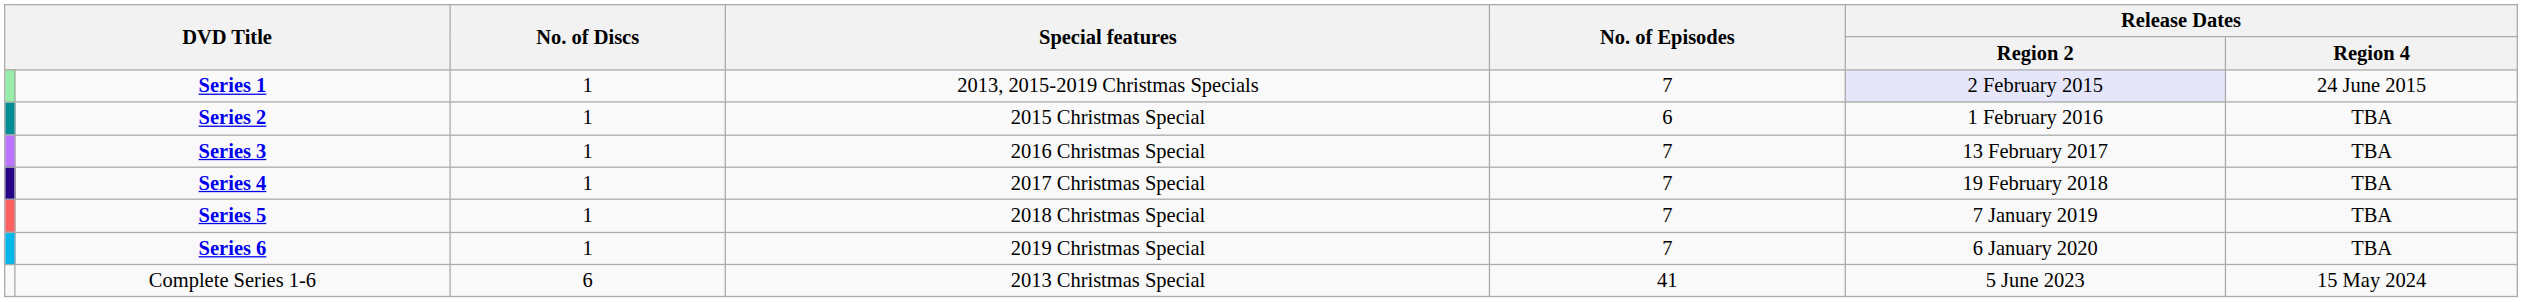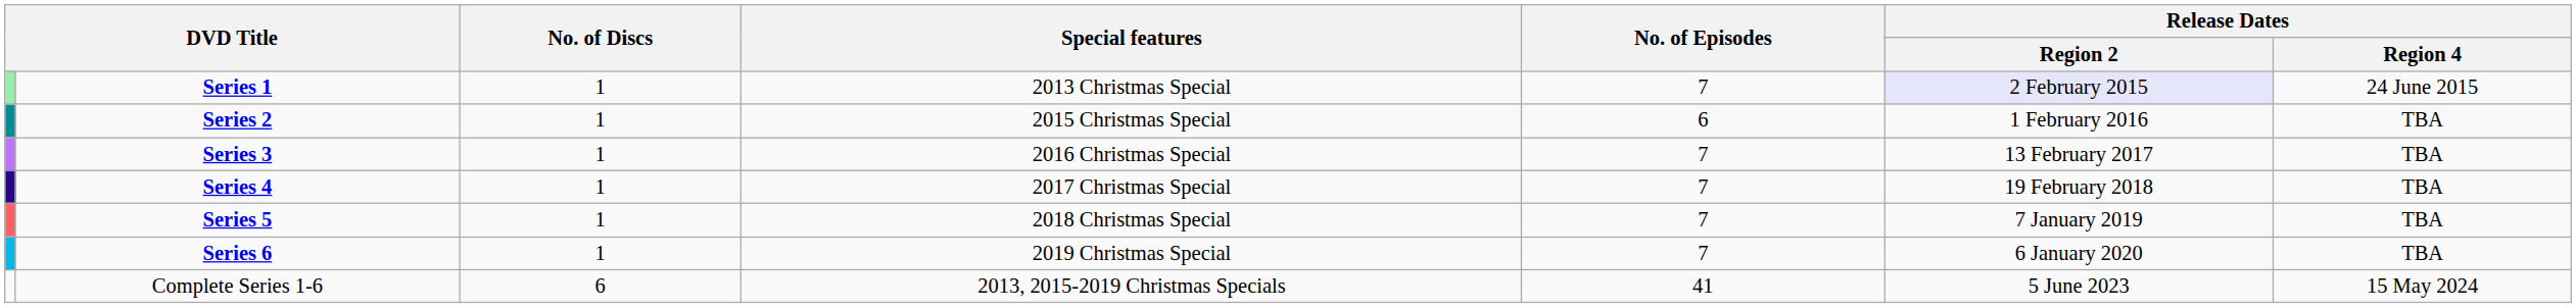Series 1 | Special features: 2013, 2015-2019 Christmas Specials -> 2013 Christmas Special
Complete Series 1-6 | Special features: 2013 Christmas Special -> 2013, 2015-2019 Christmas Specials
